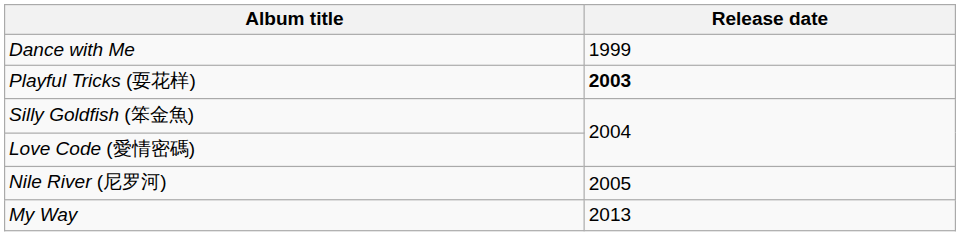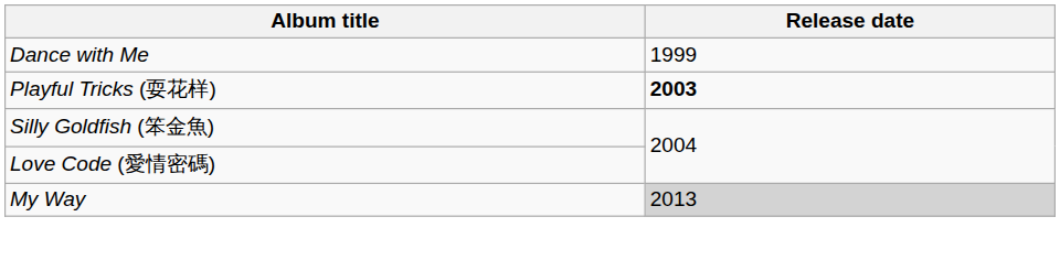- row: Nile River (尼罗河) | 2005
My Way | Release date: no background -> lightgrey background
